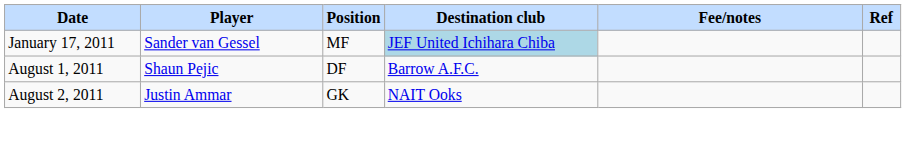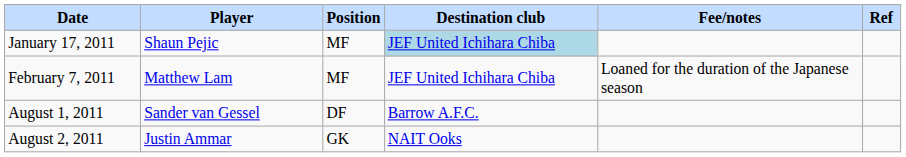January 17, 2011 | Player: Sander van Gessel -> Shaun Pejic
+ row: February 7, 2011 | Matthew Lam | MF | JEF United Ichihara Chiba | Loaned for the duration of the Japanese season
August 1, 2011 | Player: Shaun Pejic -> Sander van Gessel
